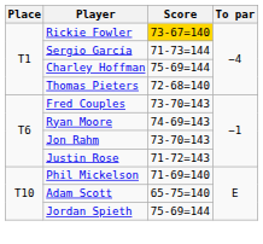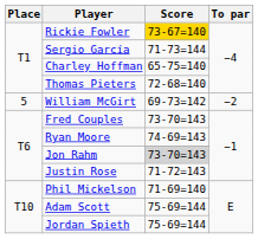Charley Hoffman | Score: 75-69=144 -> 65-75=140
+ row: 5 | William McGirt | 69-73=142 | −2
Jon Rahm | Score: no background -> lightgrey background
Adam Scott | Score: 65-75=140 -> 75-69=144
